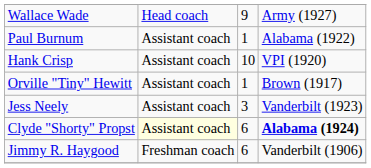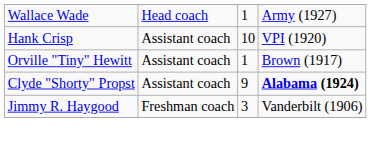Wallace Wade | column 3: 9 -> 1
- row: Paul Burnum | Assistant coach | 1 | Alabama (1922)
- row: Jess Neely | Assistant coach | 3 | Vanderbilt (1923)
Clyde "Shorty" Propst | column 2: lightyellow background -> no background
Clyde "Shorty" Propst | column 3: 6 -> 9
Jimmy R. Haygood | column 3: 6 -> 3
